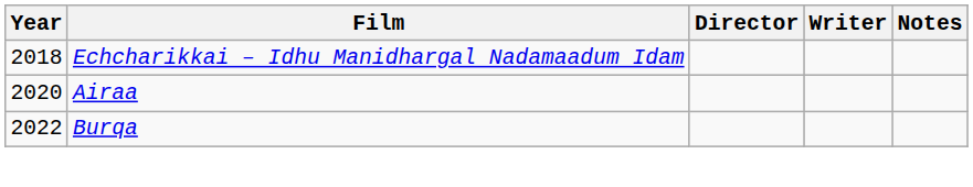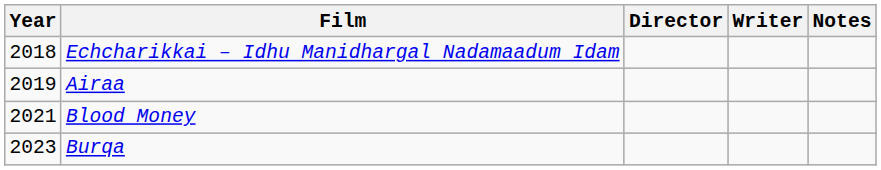Airaa | Year: 2020 -> 2019
+ row: 2021 | Blood Money
Burqa | Year: 2022 -> 2023
